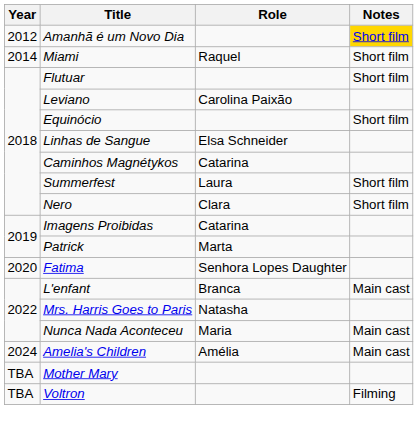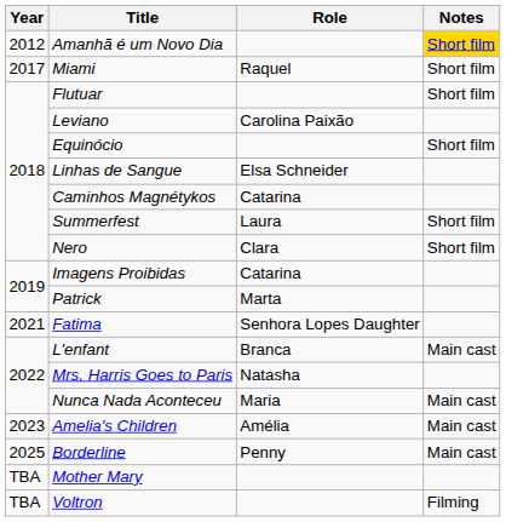Miami | Year: 2014 -> 2017
Fatima | Year: 2020 -> 2021
Amelia's Children | Year: 2024 -> 2023
+ row: 2025 | Borderline | Penny | Main cast
